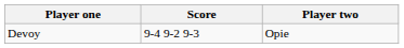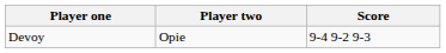columns swapped: Player two <-> Score
